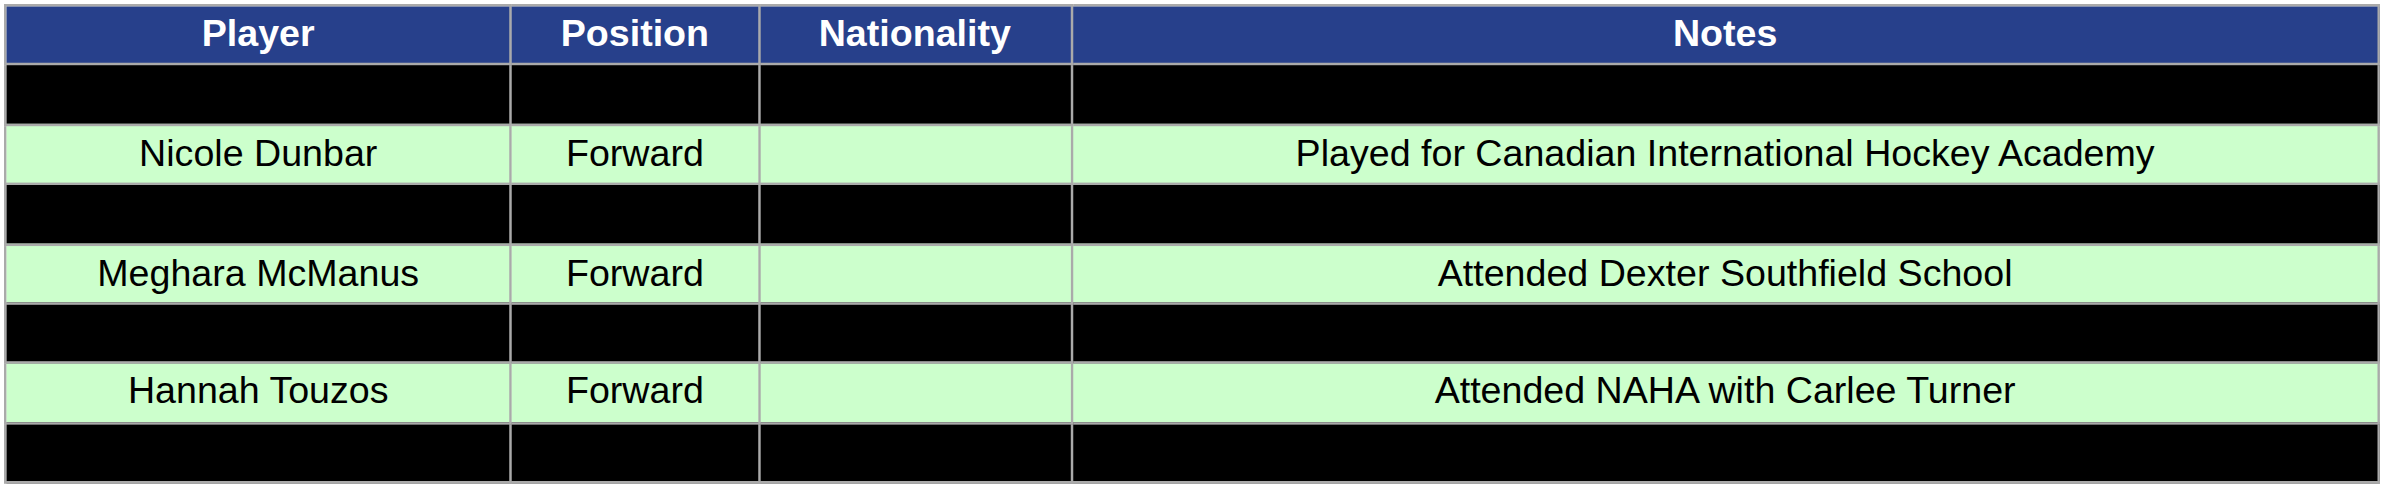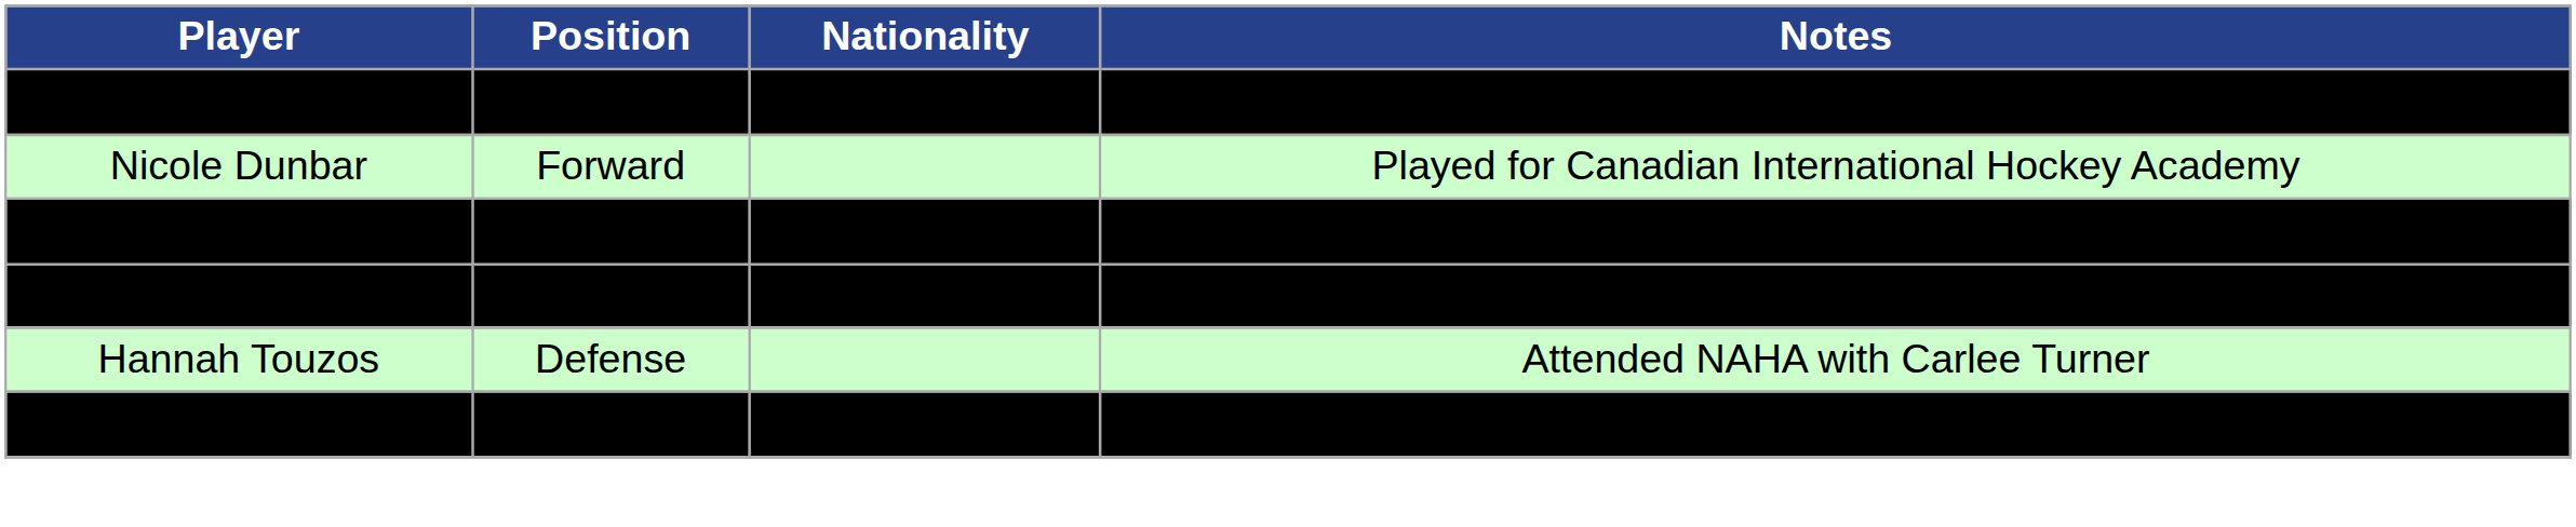- row: Meghara McManus | Forward | Attended Dexter Southfield School
Lexie Revkin | Position: Defense -> Forward
Hannah Touzos | Position: Forward -> Defense
